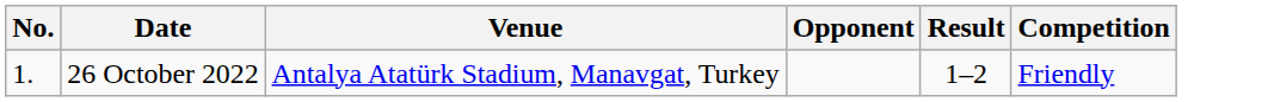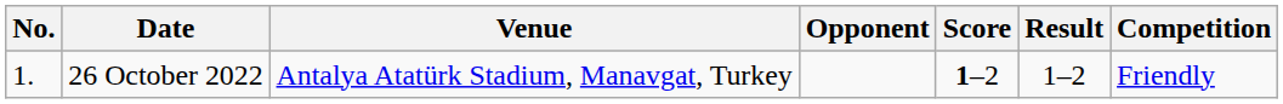+ column: Score | 1–2
